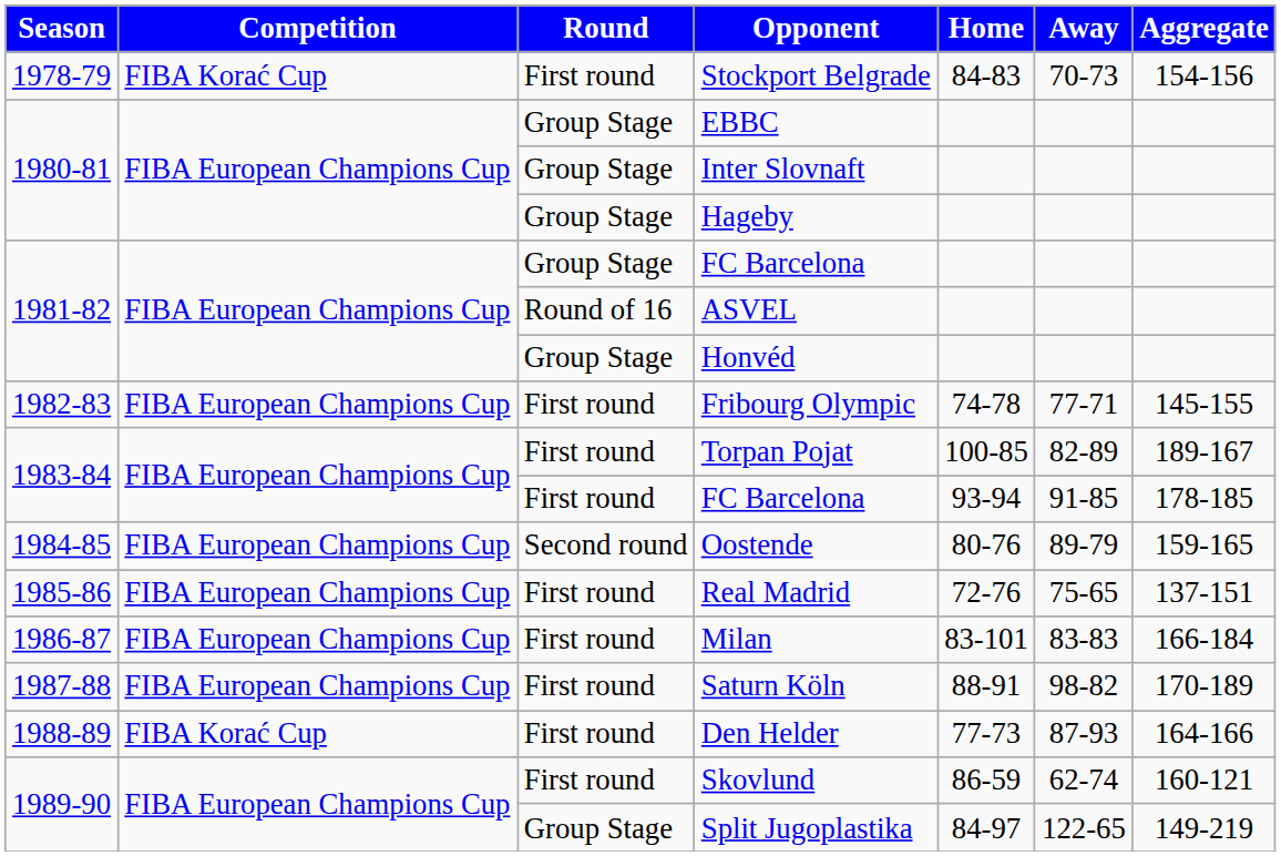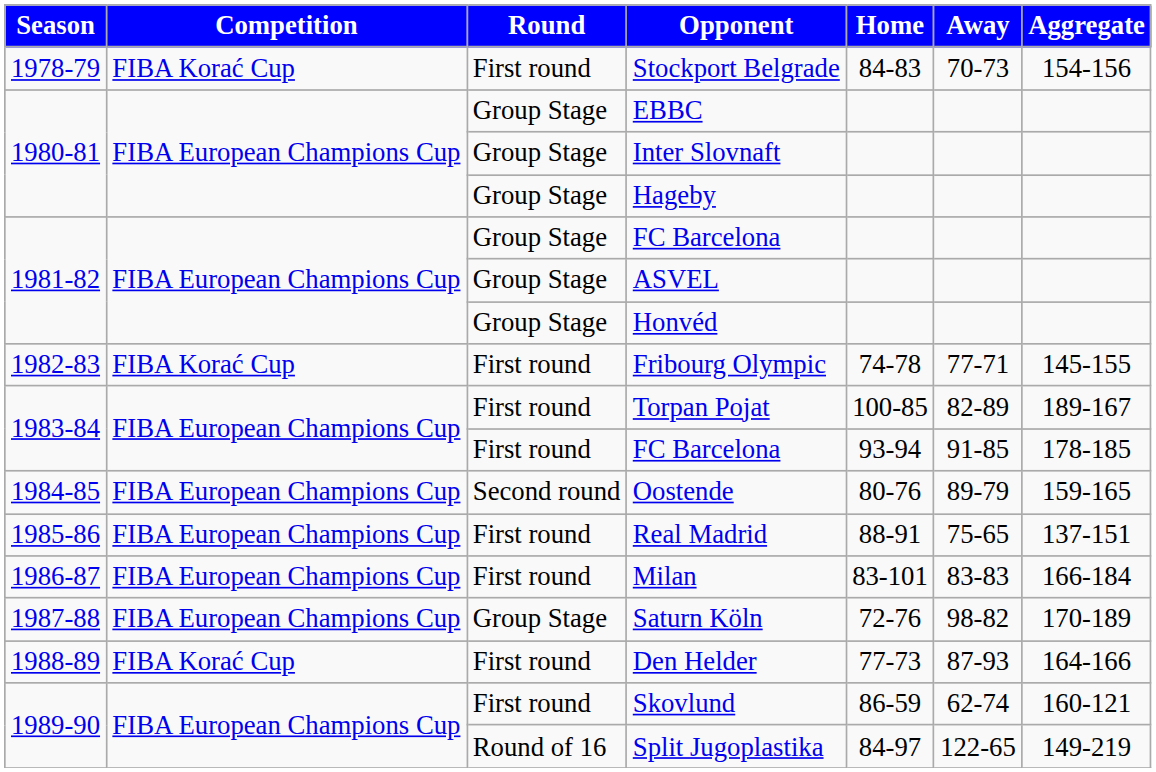ASVEL | Round: Round of 16 -> Group Stage
Fribourg Olympic | Competition: FIBA European Champions Cup -> FIBA Korać Cup
Real Madrid | Home: 72-76 -> 88-91
Saturn Köln | Round: First round -> Group Stage
Saturn Köln | Home: 88-91 -> 72-76
Split Jugoplastika | Round: Group Stage -> Round of 16
